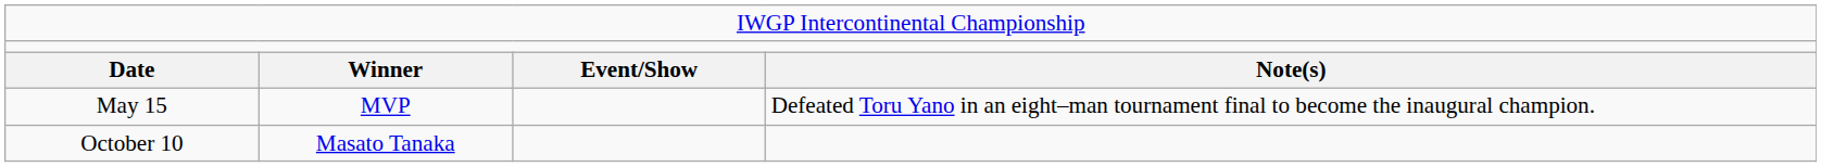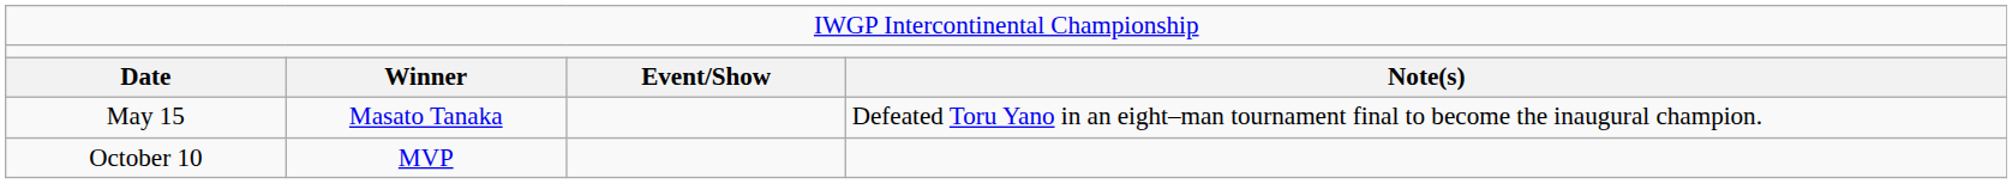May 15 | column 2: MVP -> Masato Tanaka
October 10 | column 2: Masato Tanaka -> MVP
